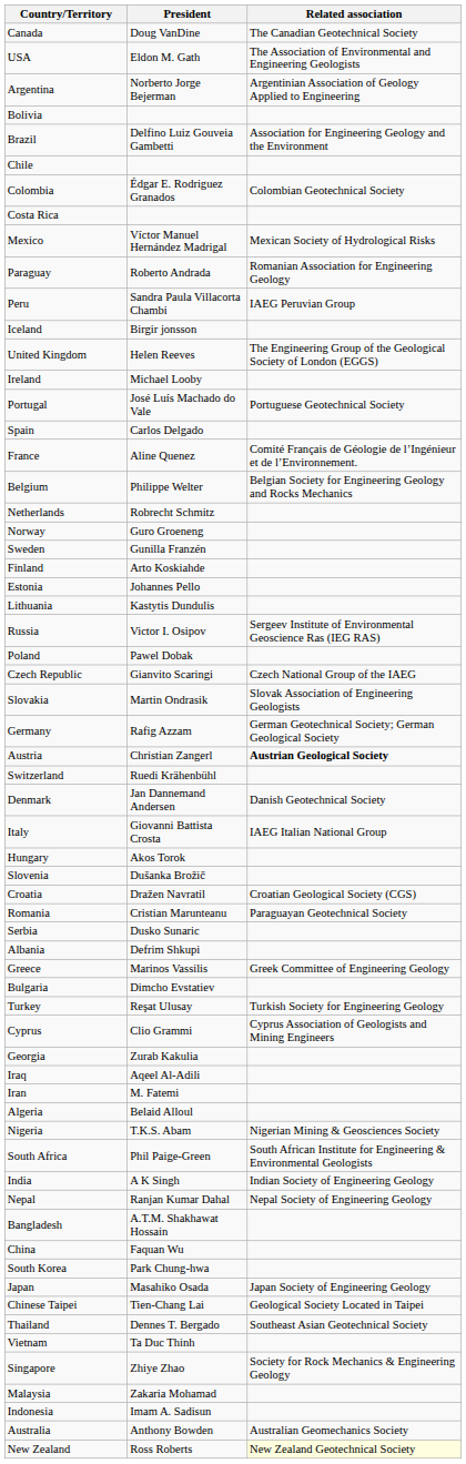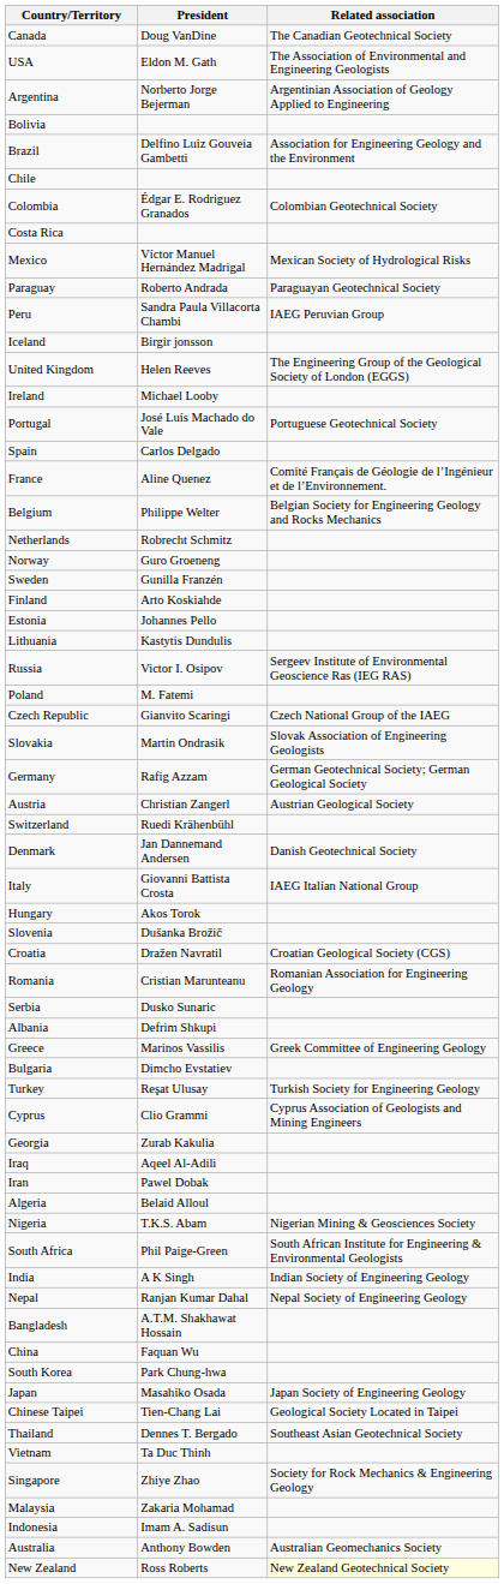Paraguay | Related association: Romanian Association for Engineering Geology -> Paraguayan Geotechnical Society
Poland | President: Pawel Dobak -> M. Fatemi
Austria | Related association: bold -> normal
Romania | Related association: Paraguayan Geotechnical Society -> Romanian Association for Engineering Geology
Iran | President: M. Fatemi -> Pawel Dobak
